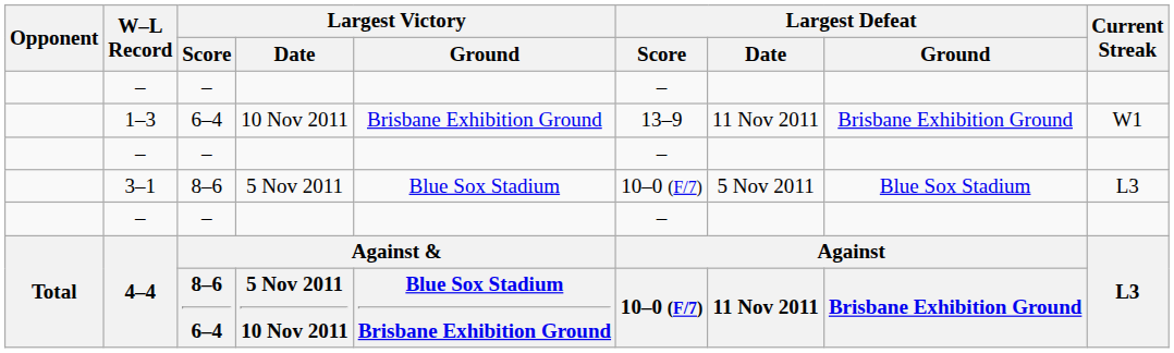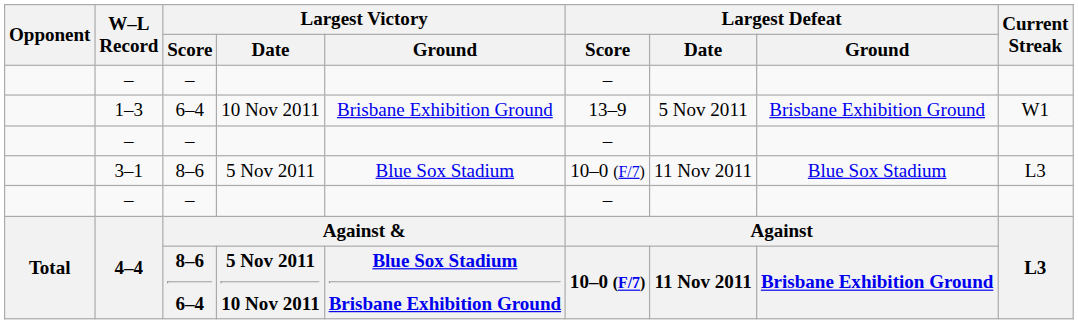1–3 | Largest Defeat / Date: 11 Nov 2011 -> 5 Nov 2011
3–1 | Largest Defeat / Date: 5 Nov 2011 -> 11 Nov 2011
